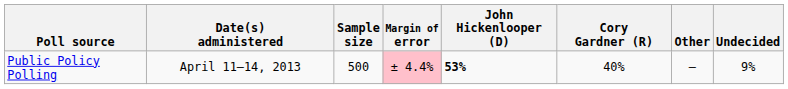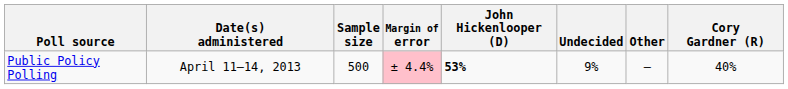columns swapped: Cory Gardner (R) <-> Undecided
